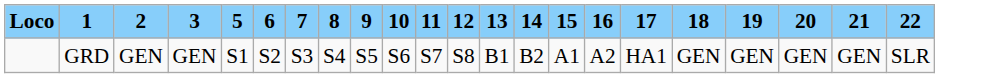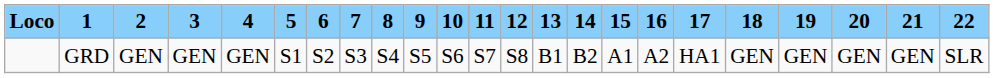+ column: 4 | GEN
